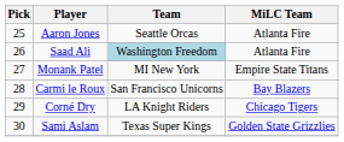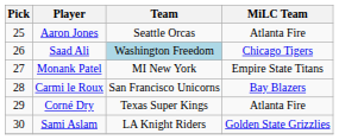Saad Ali | MiLC Team: Atlanta Fire -> Chicago Tigers
Corné Dry | Team: LA Knight Riders -> Texas Super Kings
Corné Dry | MiLC Team: Chicago Tigers -> Atlanta Fire
Sami Aslam | Team: Texas Super Kings -> LA Knight Riders
